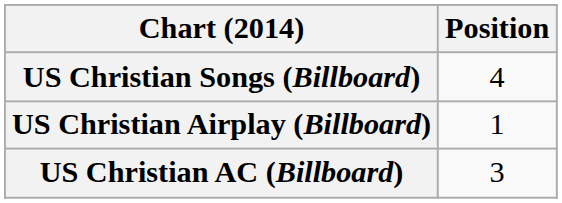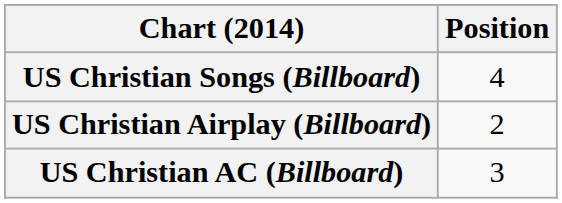US Christian Airplay (Billboard) | Position: 1 -> 2
